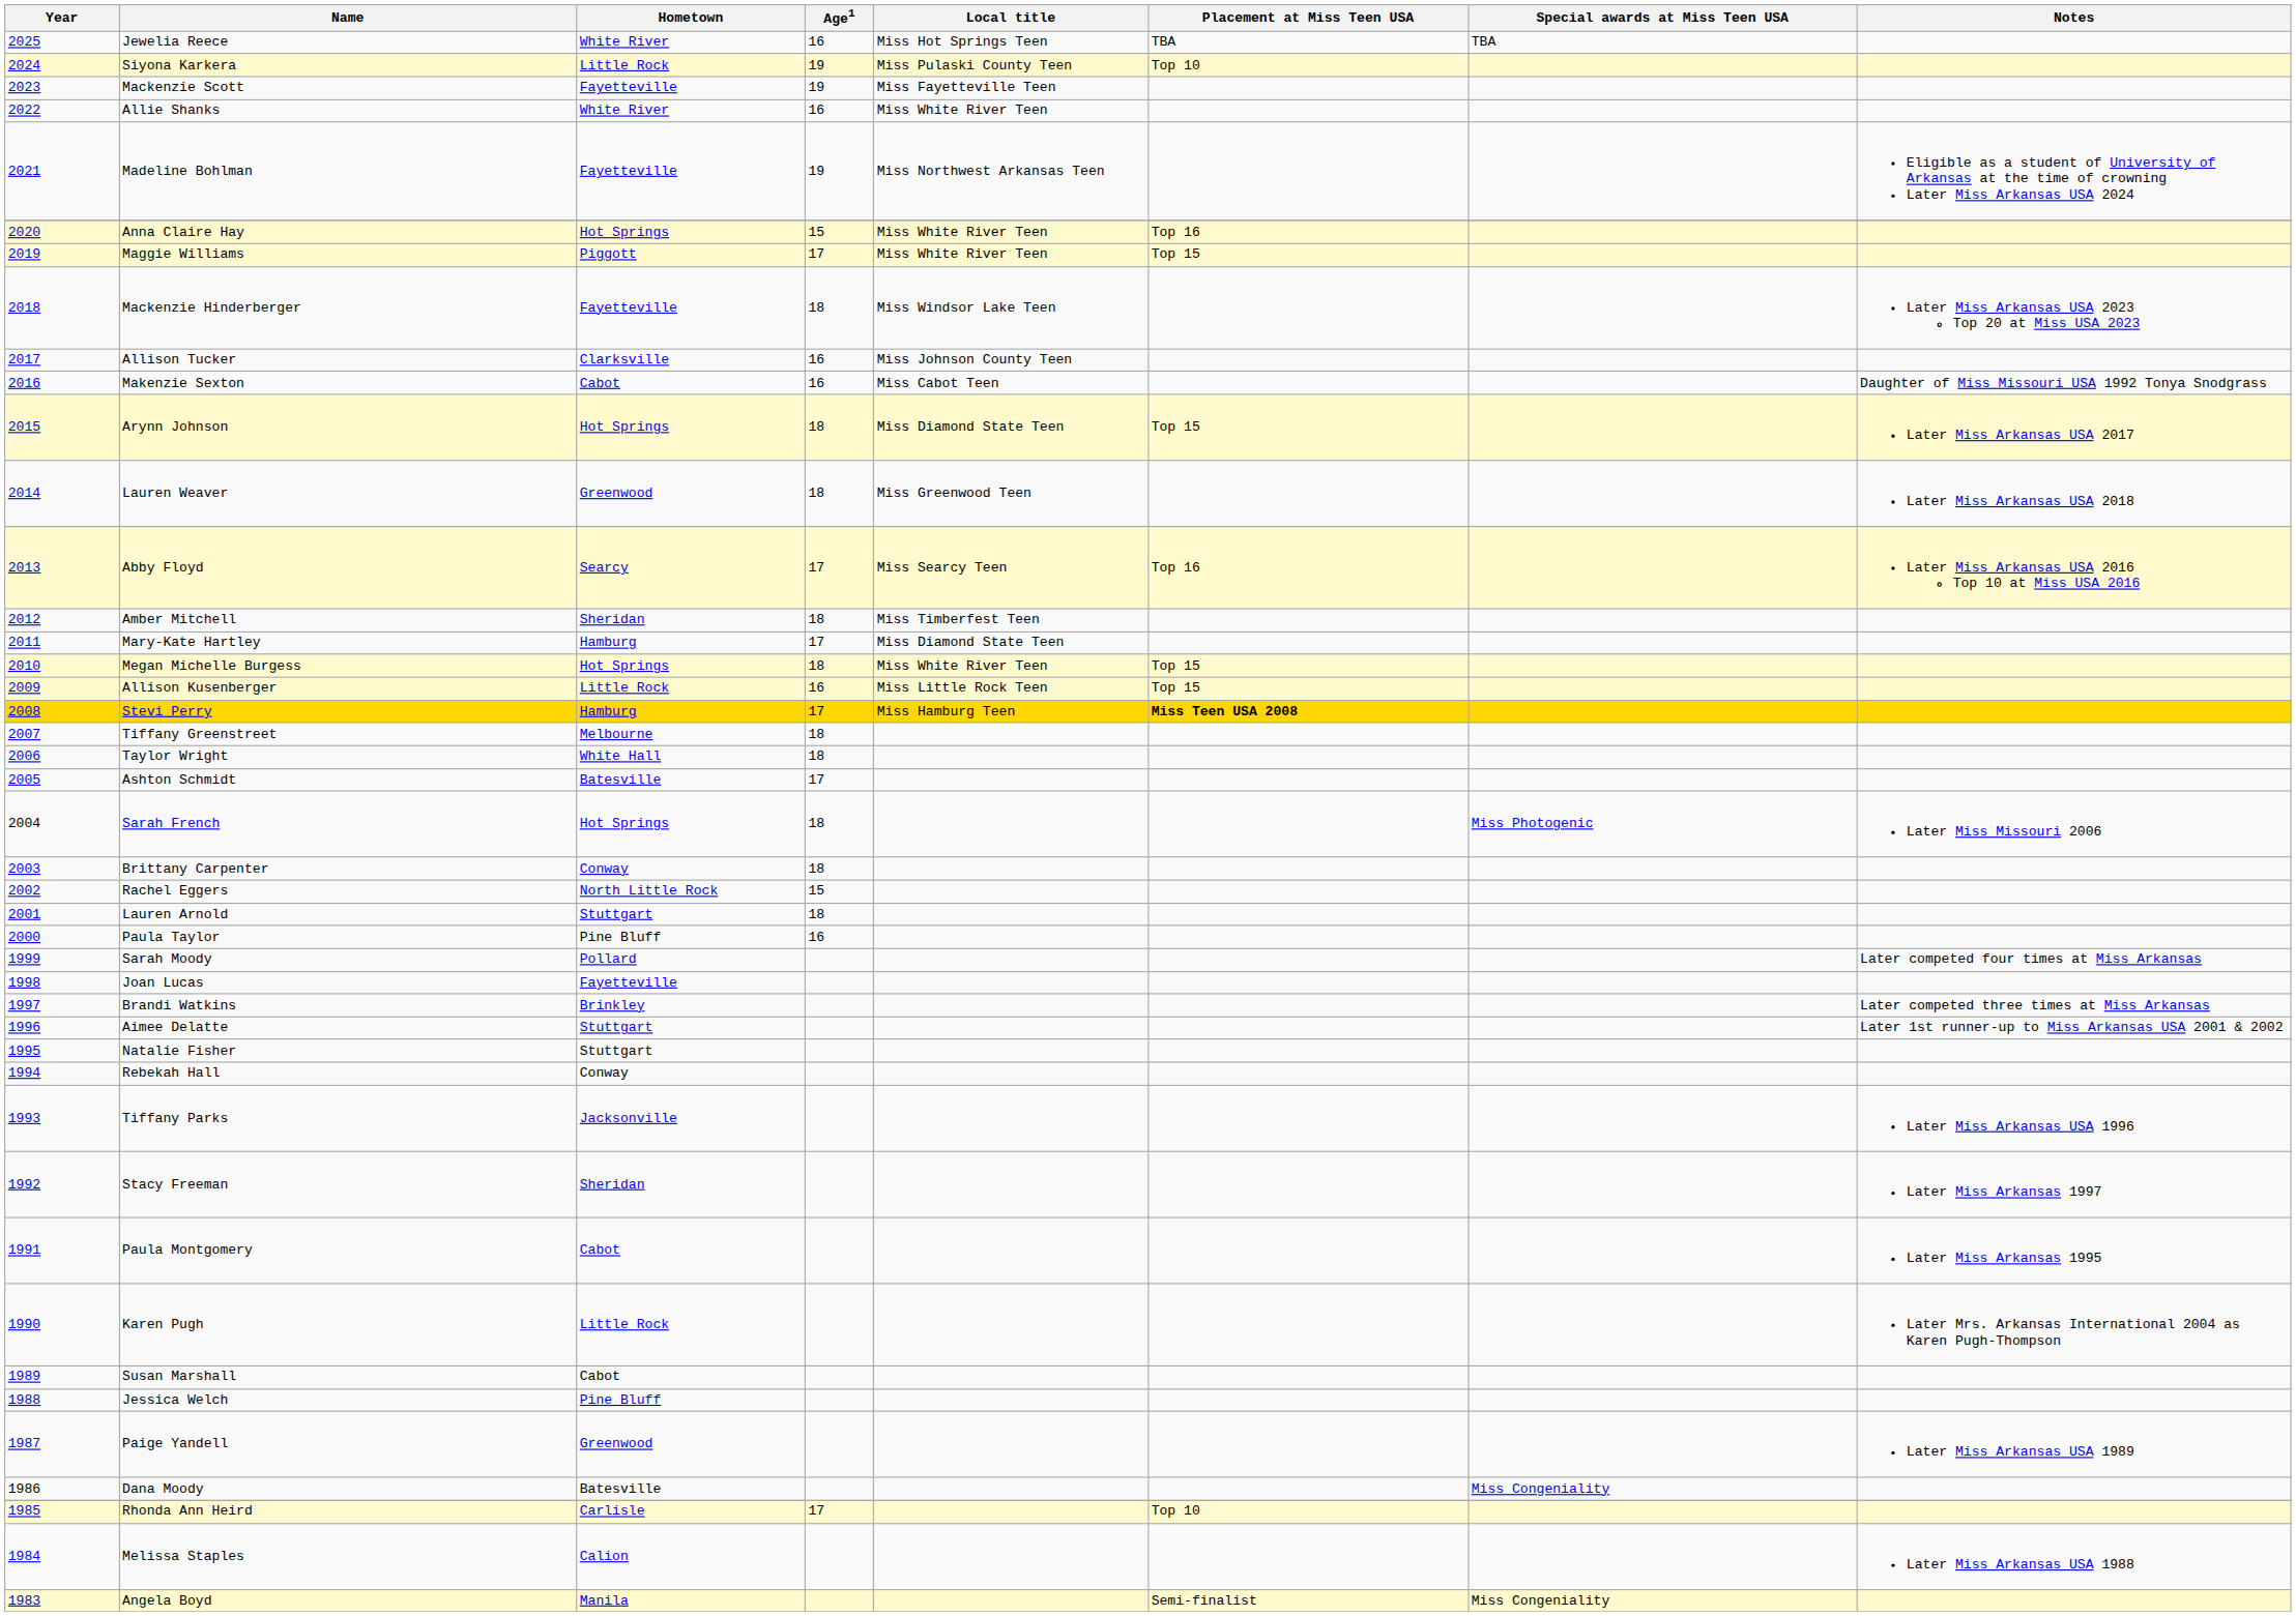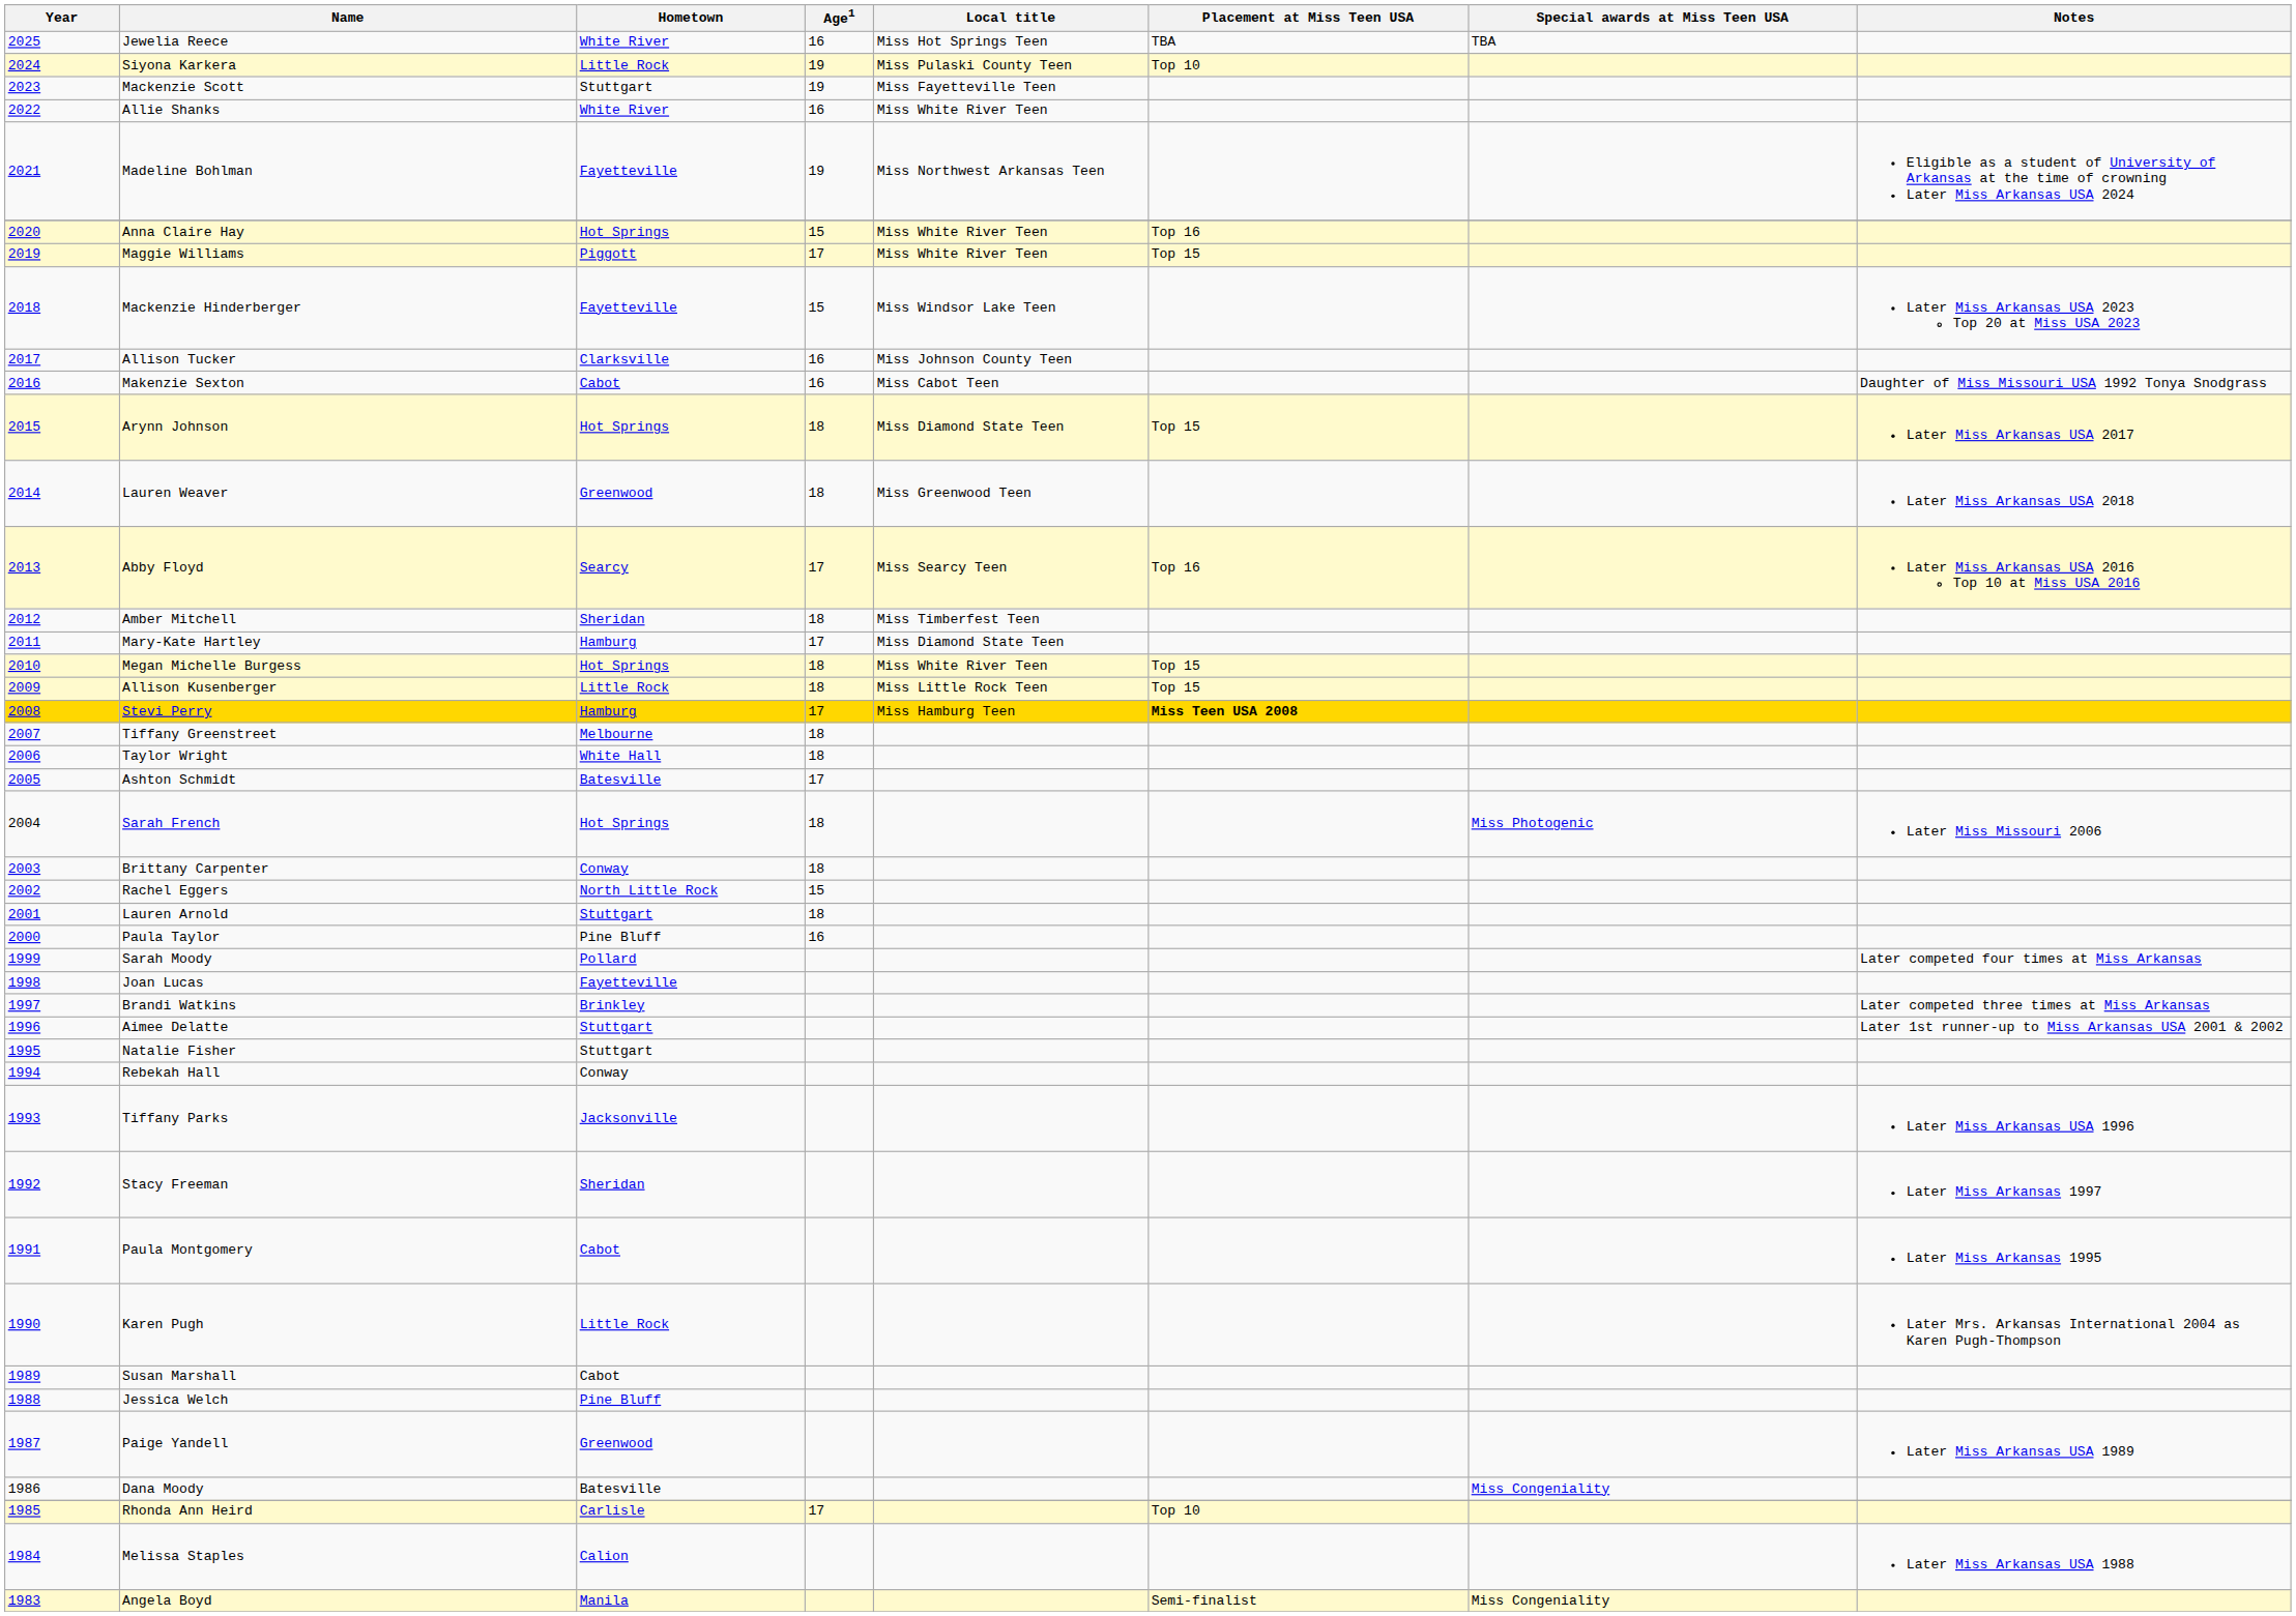Mackenzie Scott | Hometown: Fayetteville -> Stuttgart
Mackenzie Hinderberger | Age1: 18 -> 15
Allison Kusenberger | Age1: 16 -> 18
